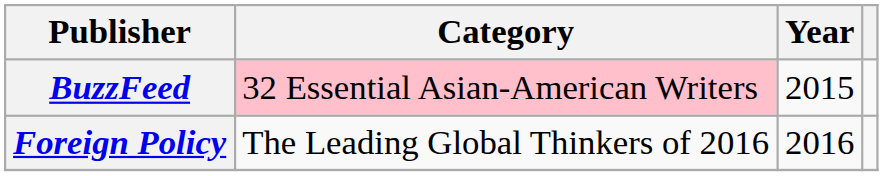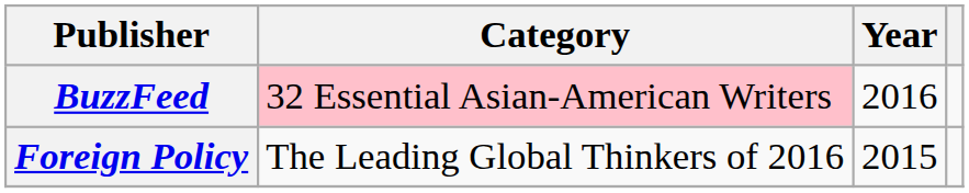BuzzFeed | Year: 2015 -> 2016
Foreign Policy | Year: 2016 -> 2015
